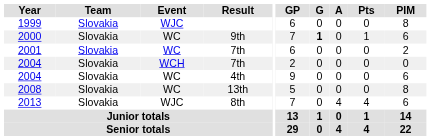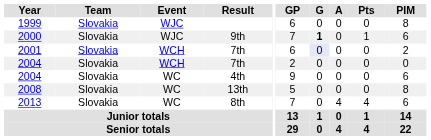2000 | Event: WC -> WJC
2001 | Event: WC -> WCH
2001 | G: no background -> lavender background
2013 | Event: WJC -> WC
